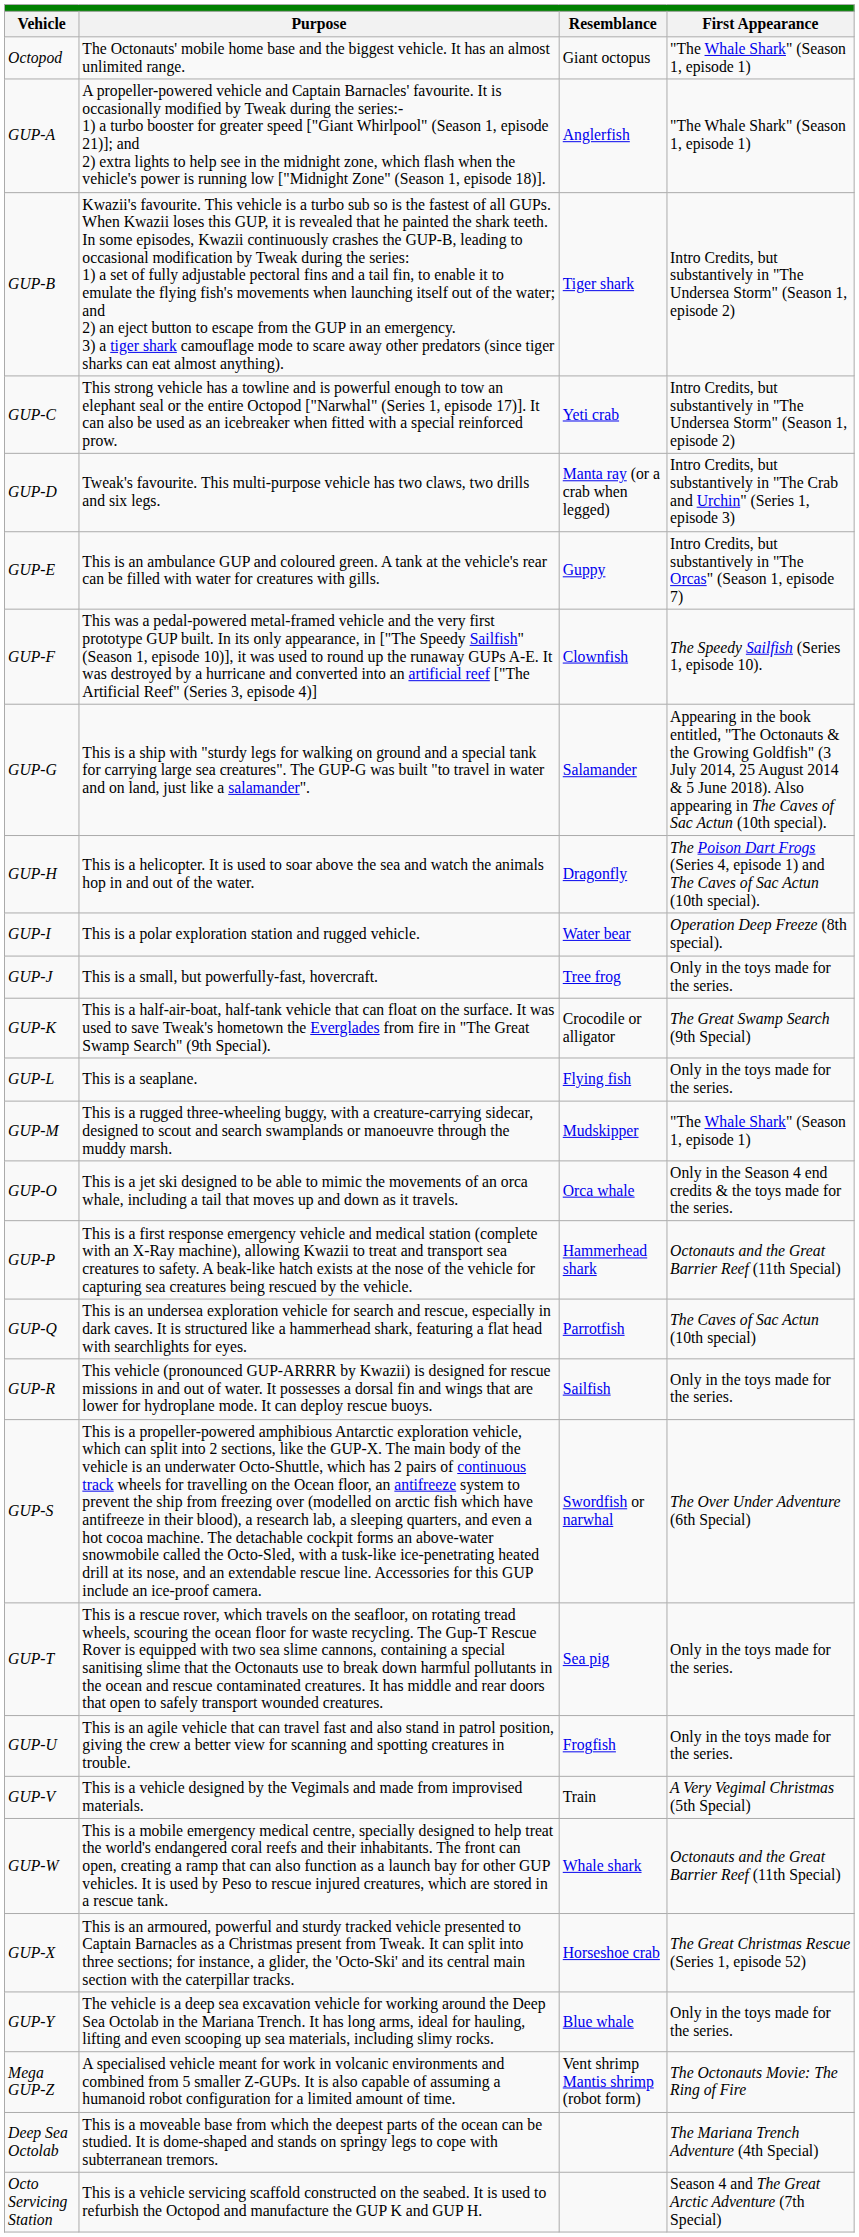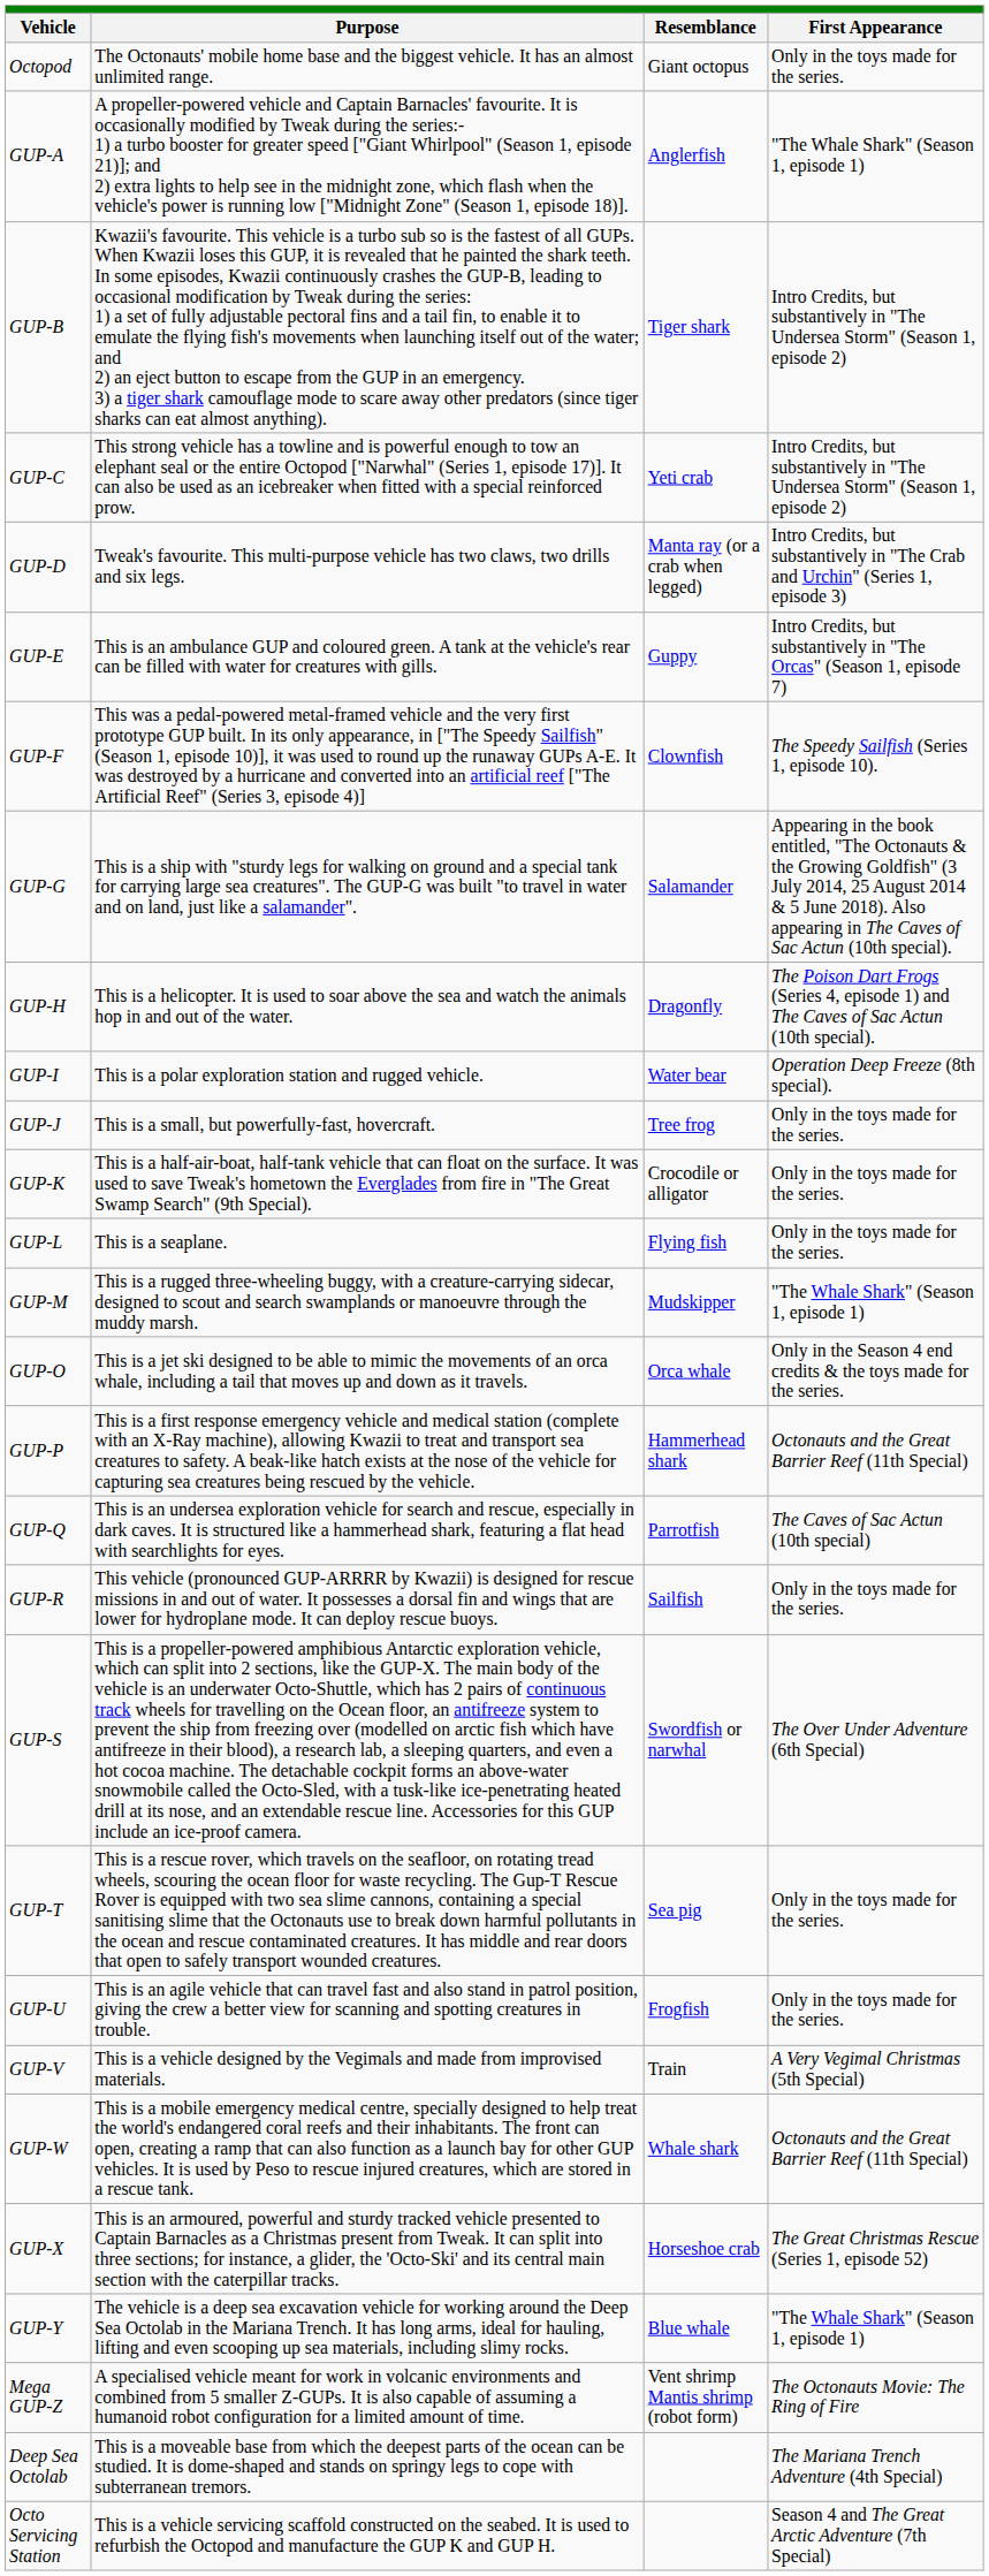Octopod | column 4: "The Whale Shark" (Season 1, episode 1) -> Only in the toys made for the series.
GUP-K | column 4: The Great Swamp Search (9th Special) -> Only in the toys made for the series.
GUP-Y | column 4: Only in the toys made for the series. -> "The Whale Shark" (Season 1, episode 1)
